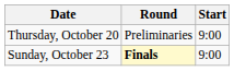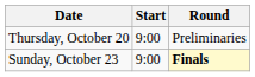columns swapped: Start <-> Round
